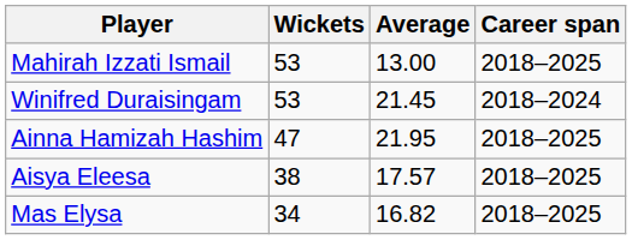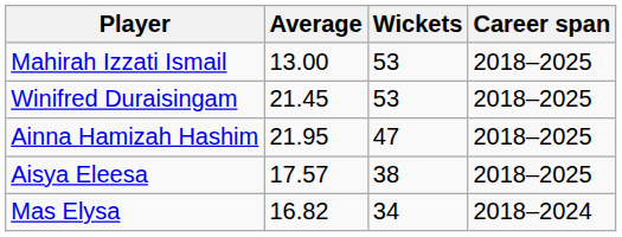columns swapped: Wickets <-> Average
Winifred Duraisingam | Career span: 2018–2024 -> 2018–2025
Mas Elysa | Career span: 2018–2025 -> 2018–2024
